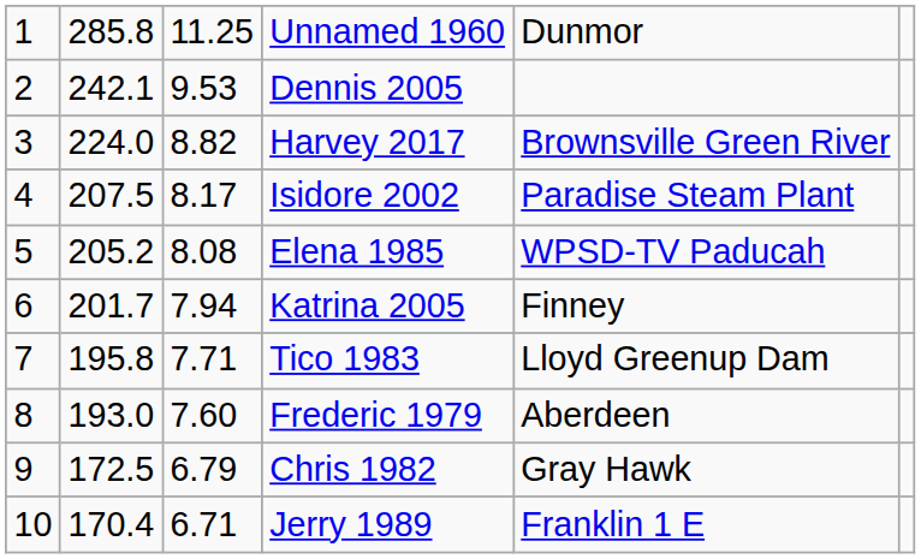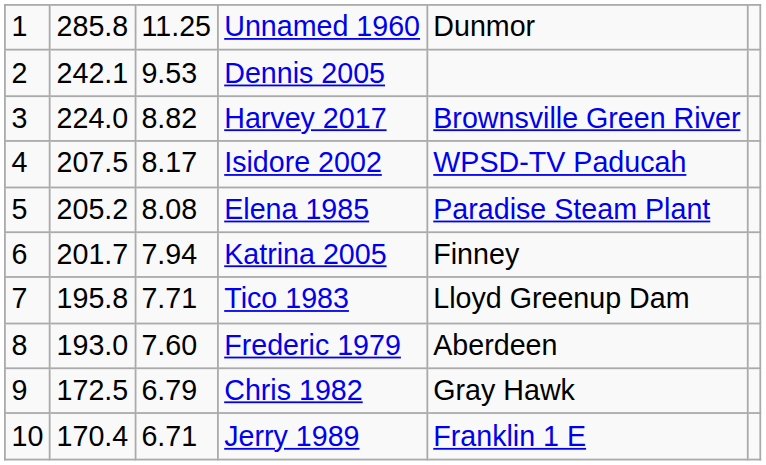Isidore 2002 | column 5: Paradise Steam Plant -> WPSD-TV Paducah
Elena 1985 | column 5: WPSD-TV Paducah -> Paradise Steam Plant
